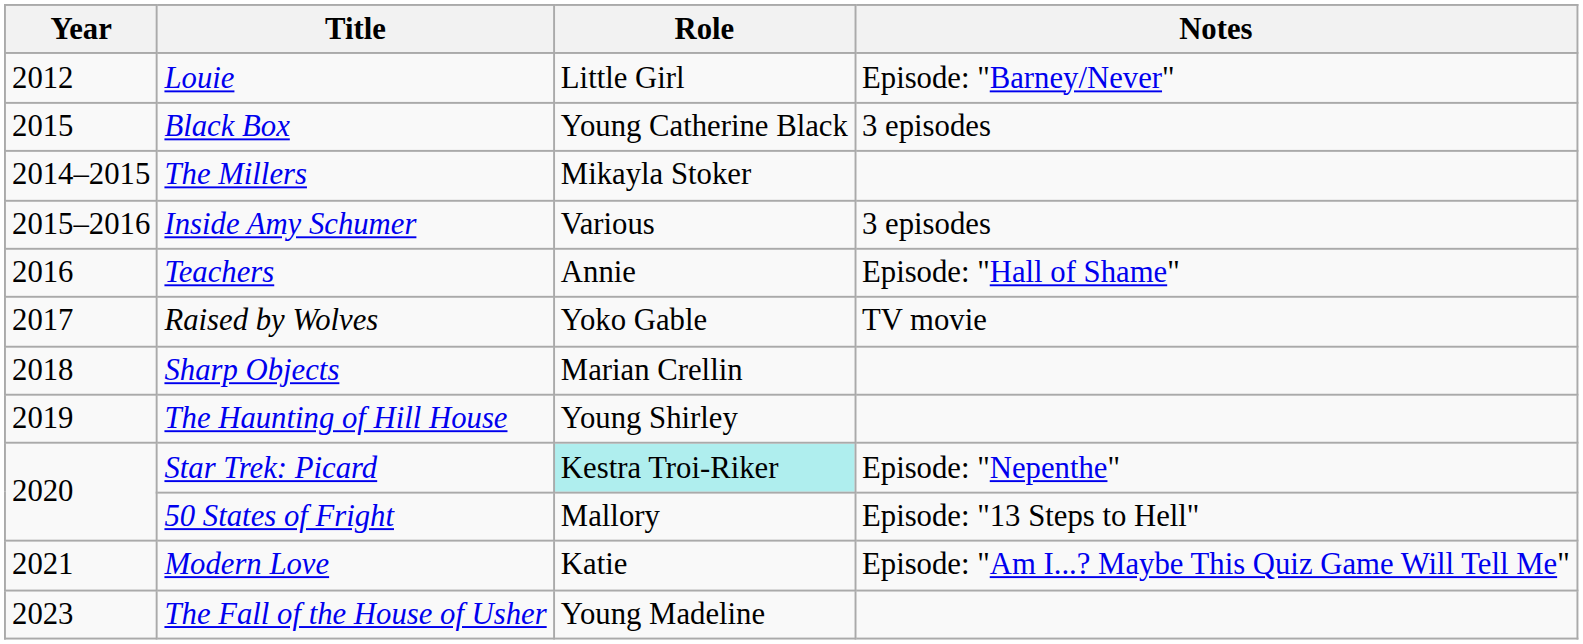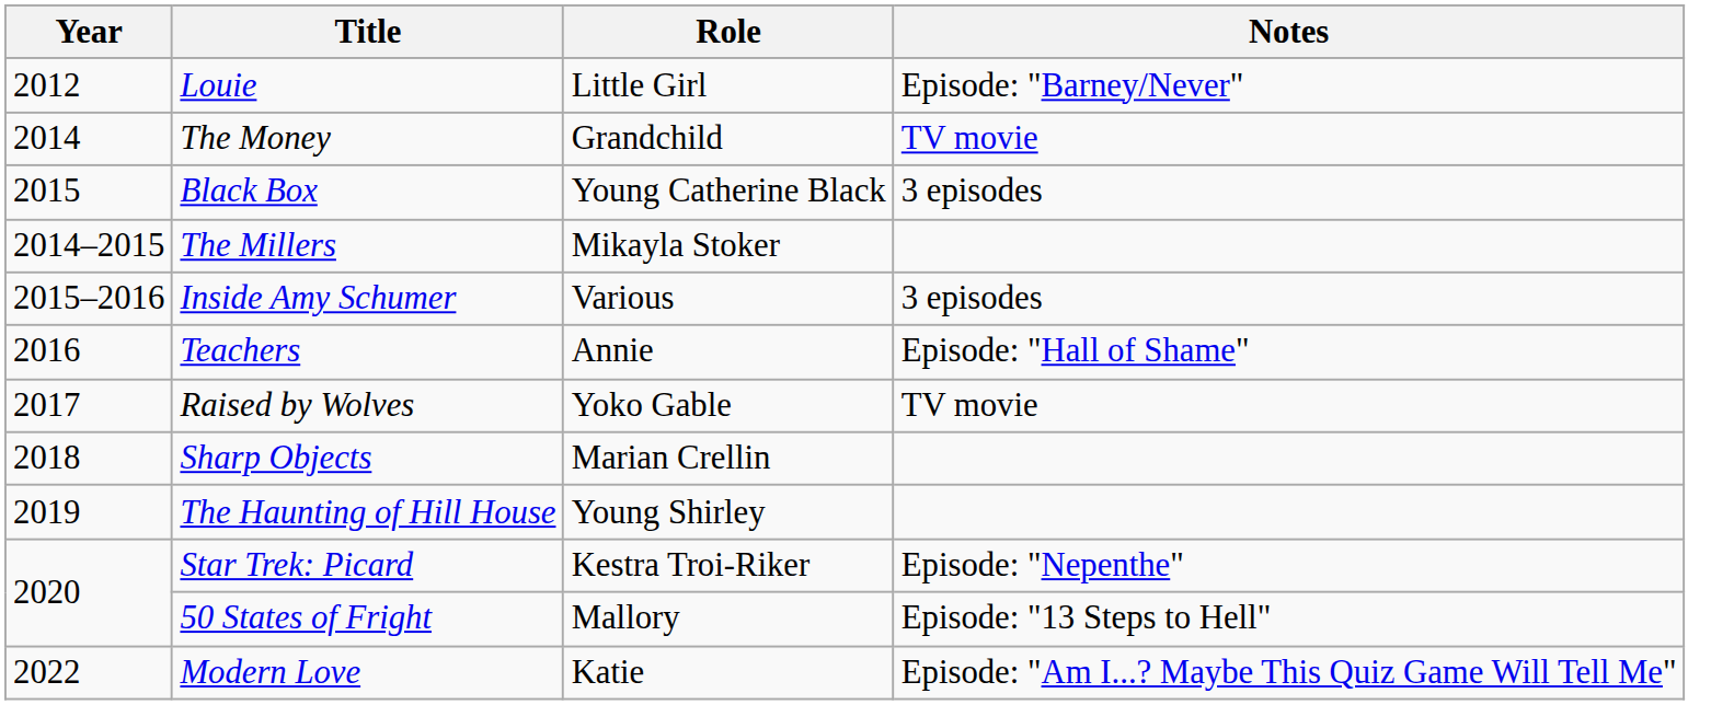+ row: 2014 | The Money | Grandchild | TV movie
Star Trek: Picard | Role: paleturquoise background -> no background
Modern Love | Year: 2021 -> 2022
- row: 2023 | The Fall of the House of Usher | Young Madeline
